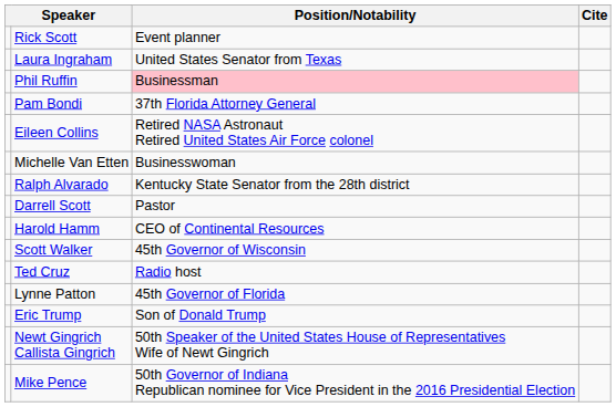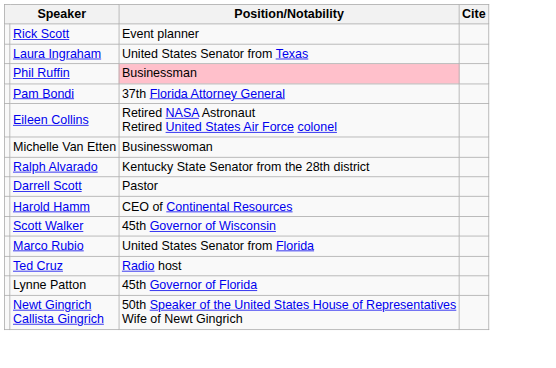+ row: Marco Rubio | United States Senator from Florida
- row: Eric Trump | Son of Donald Trump
- row: Mike Pence | 50th Governor of Indiana Republican nominee for Vice President in the 2016 Presidential Election
